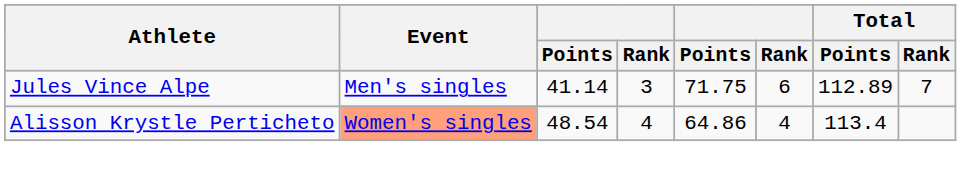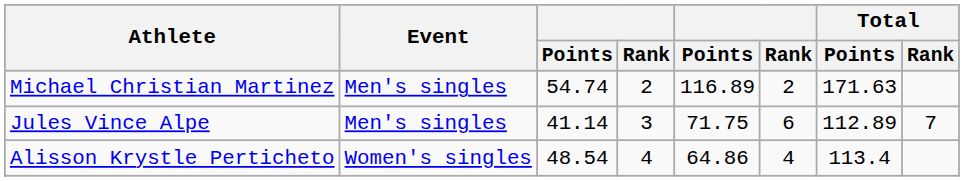+ row: Michael Christian Martinez | Men's singles | 54.74 | 2 | 116.89 | 2 | 171.63
Alisson Krystle Perticheto | Event: lightsalmon background -> no background
